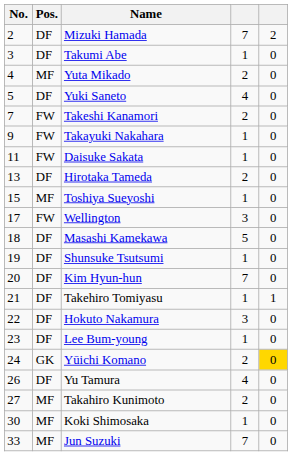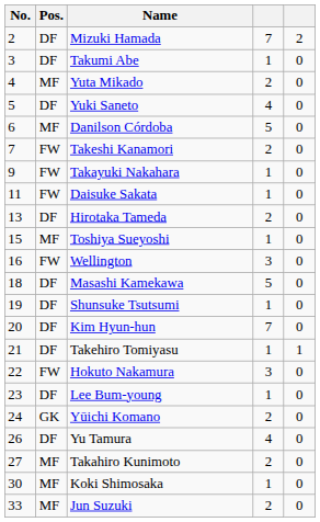+ row: 6 | MF | Danilson Córdoba | 5 | 0
Wellington | No.: 17 -> 16
Hokuto Nakamura | Pos.: DF -> FW
Yūichi Komano | column 5: gold background -> no background
Jun Suzuki | column 4: 7 -> 2
